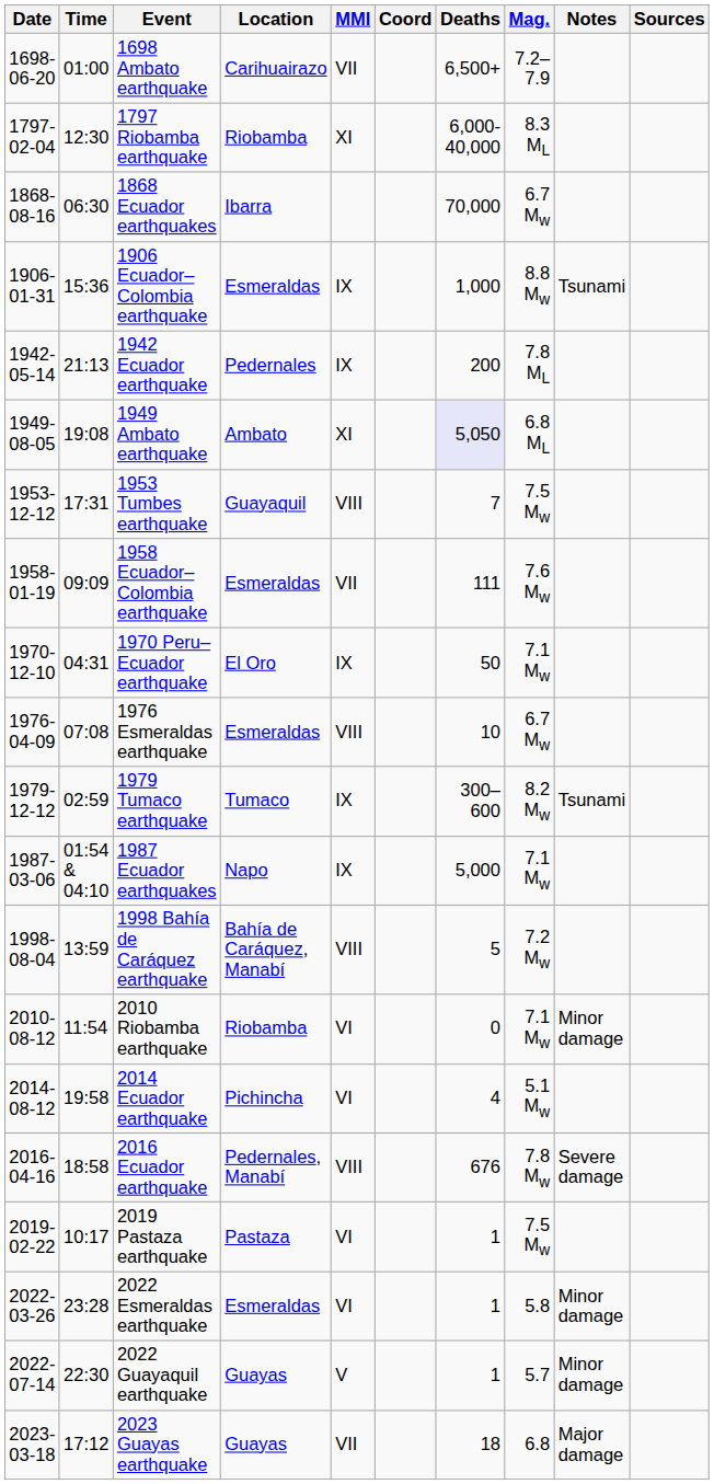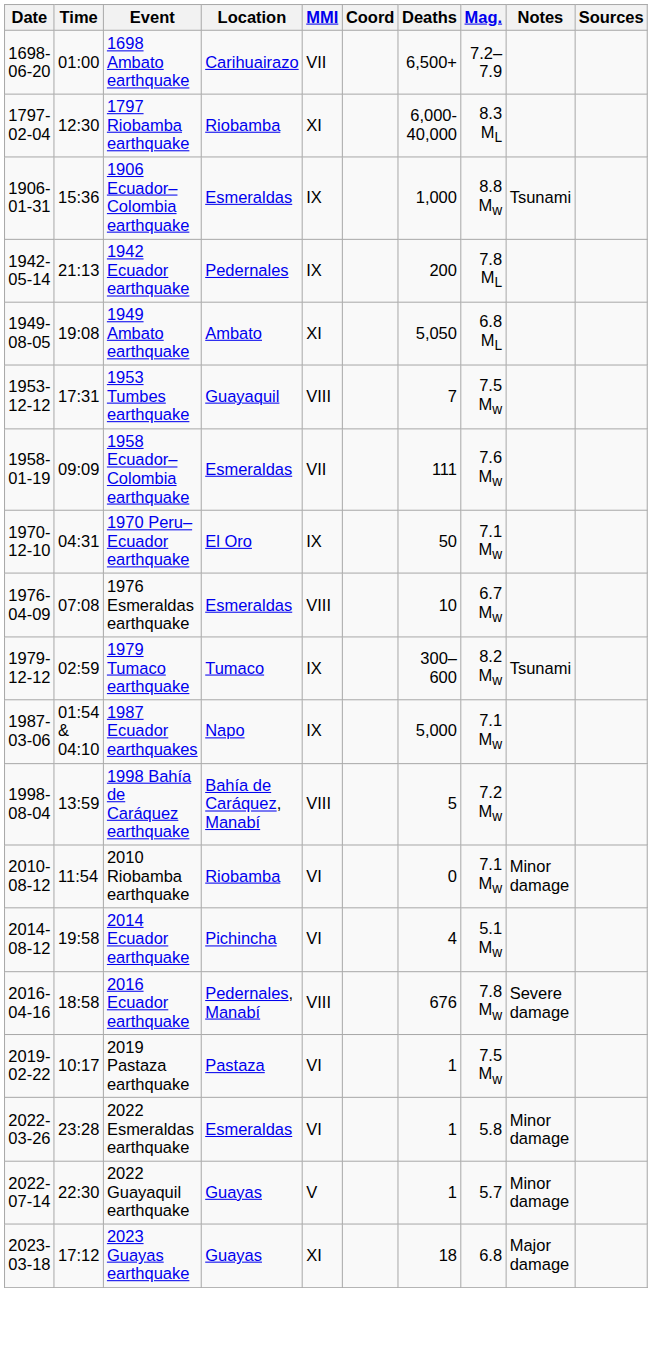- row: 1868-08-16 | 06:30 | 1868 Ecuador earthquakes | Ibarra | 70,000 | 6.7 Mw
1949 Ambato earthquake | Deaths: lavender background -> no background
2023 Guayas earthquake | MMI: VII -> XI
